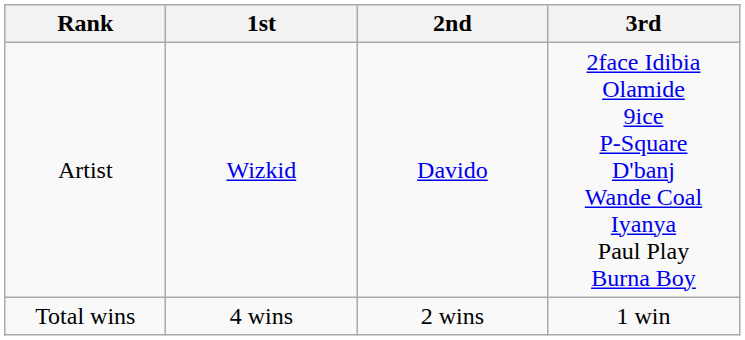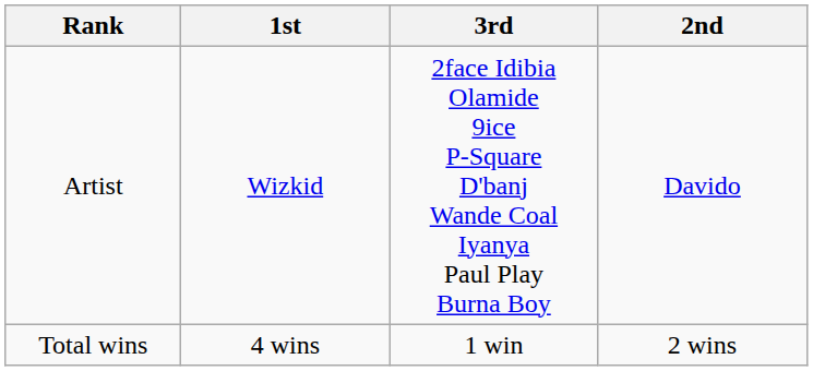columns swapped: 2nd <-> 3rd
